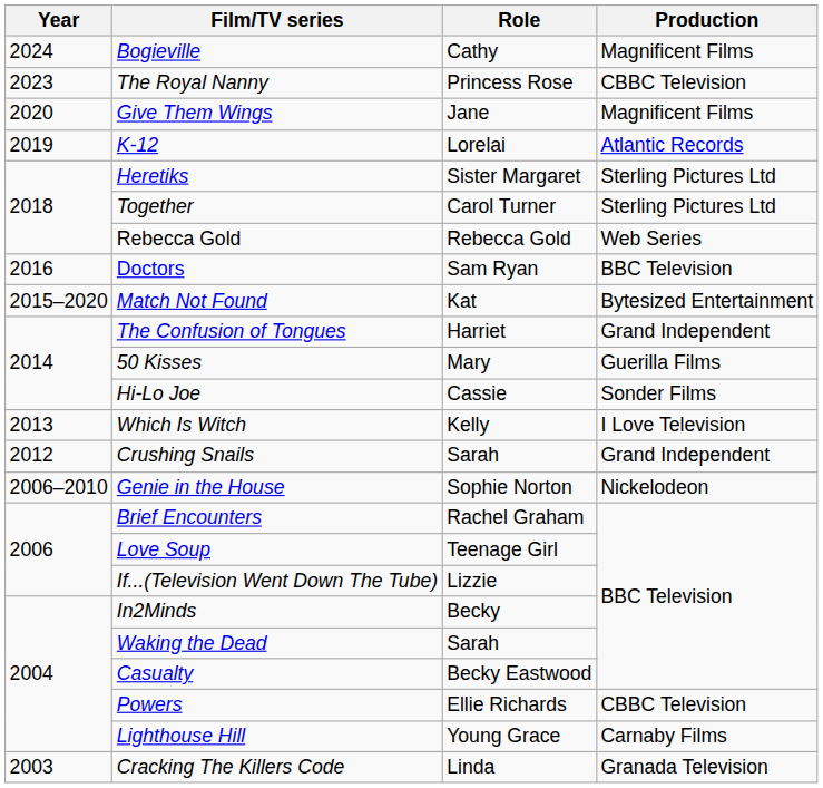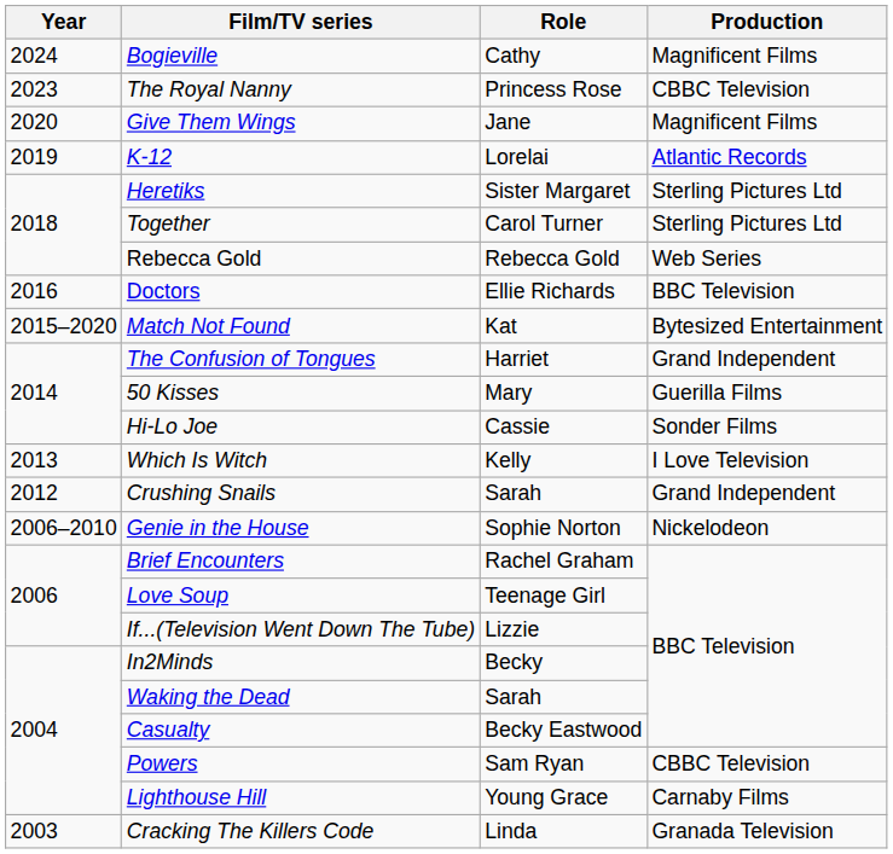Doctors | Role: Sam Ryan -> Ellie Richards
Powers | Role: Ellie Richards -> Sam Ryan
